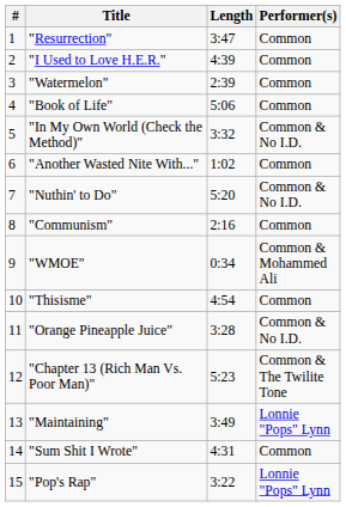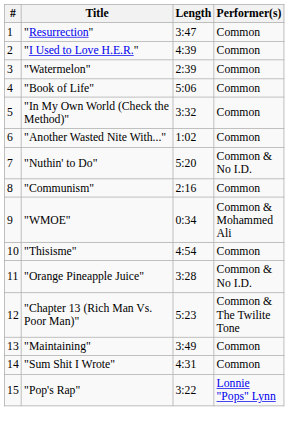"In My Own World (Check the Method)" | Performer(s): Common & No I.D. -> Common
"Maintaining" | Performer(s): Lonnie "Pops" Lynn -> Common
